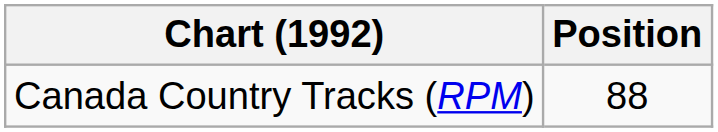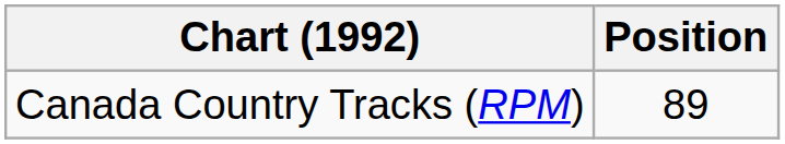Canada Country Tracks (RPM) | Position: 88 -> 89
